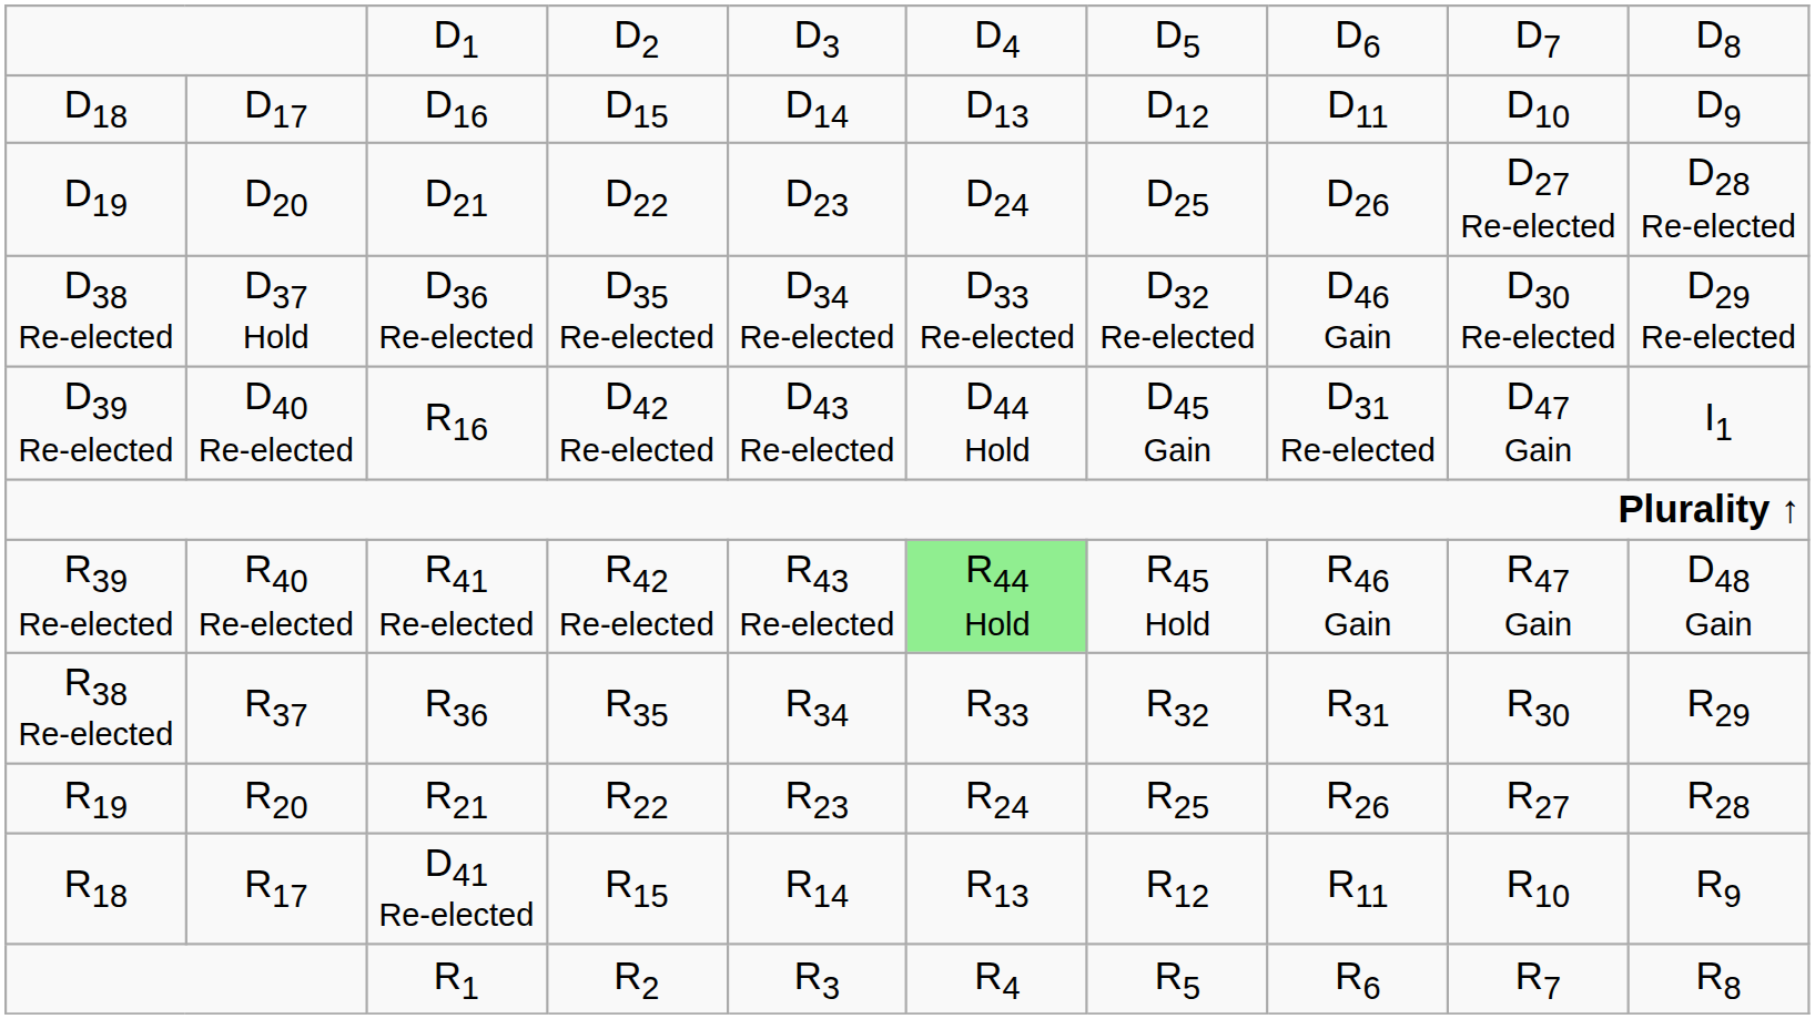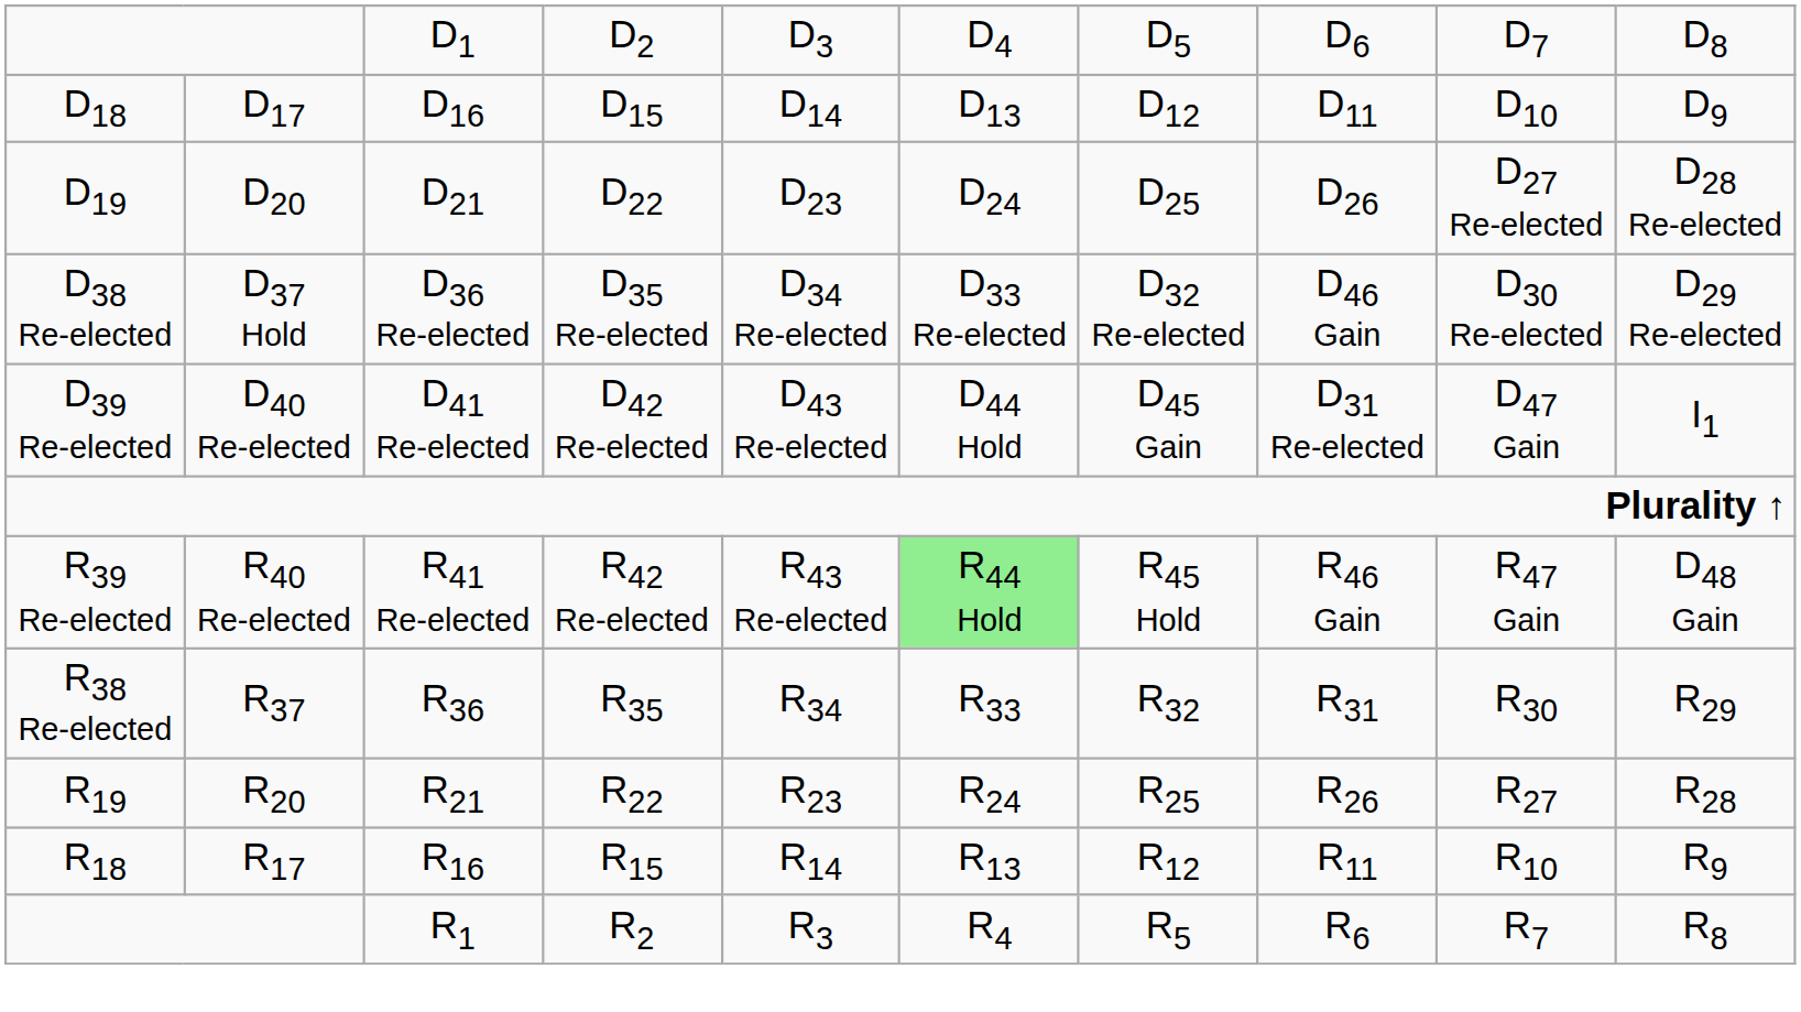D39 Re-elected | column 3: R16 -> D41 Re-elected
R18 | column 3: D41 Re-elected -> R16
